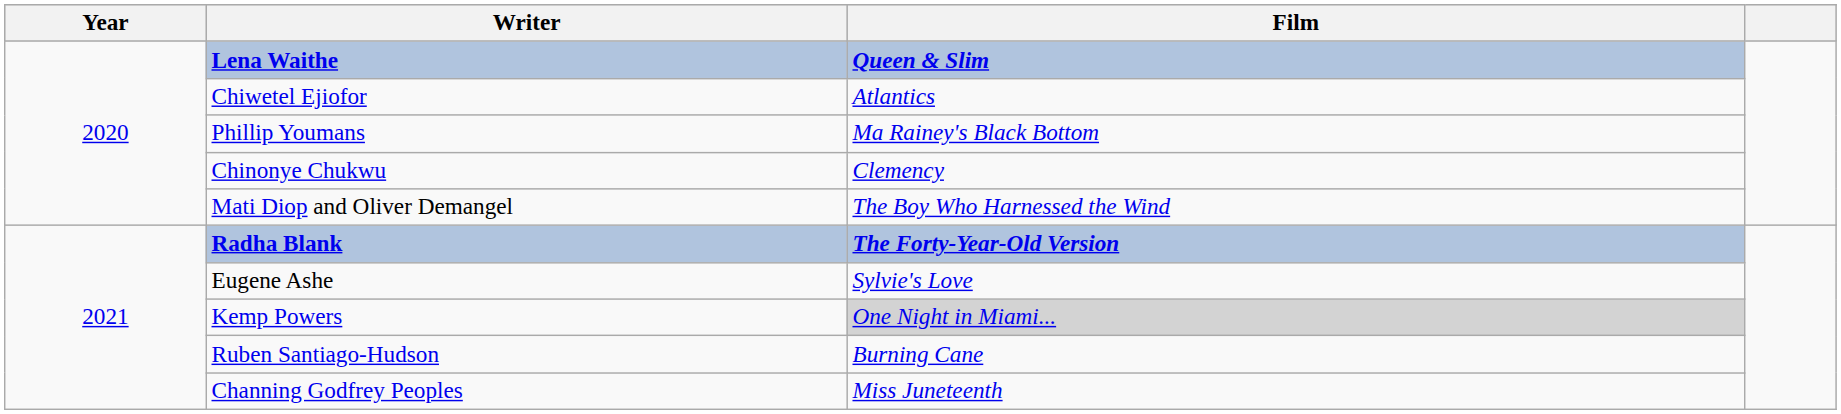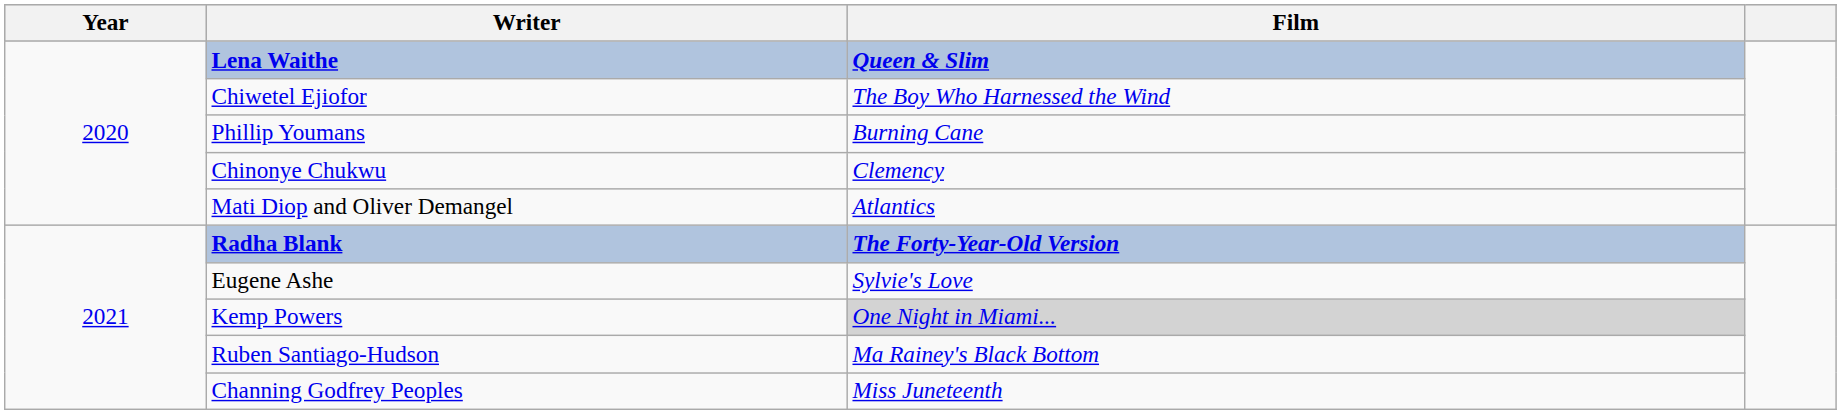Chiwetel Ejiofor | Film: Atlantics -> The Boy Who Harnessed the Wind
Phillip Youmans | Film: Ma Rainey's Black Bottom -> Burning Cane
Mati Diop and Oliver Demangel | Film: The Boy Who Harnessed the Wind -> Atlantics
Ruben Santiago-Hudson | Film: Burning Cane -> Ma Rainey's Black Bottom
